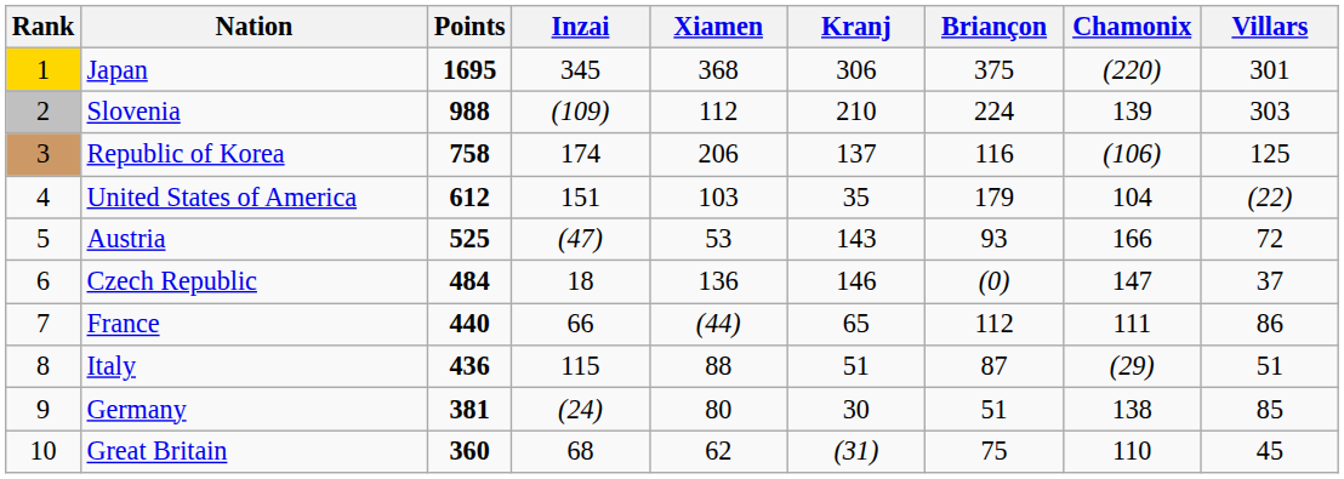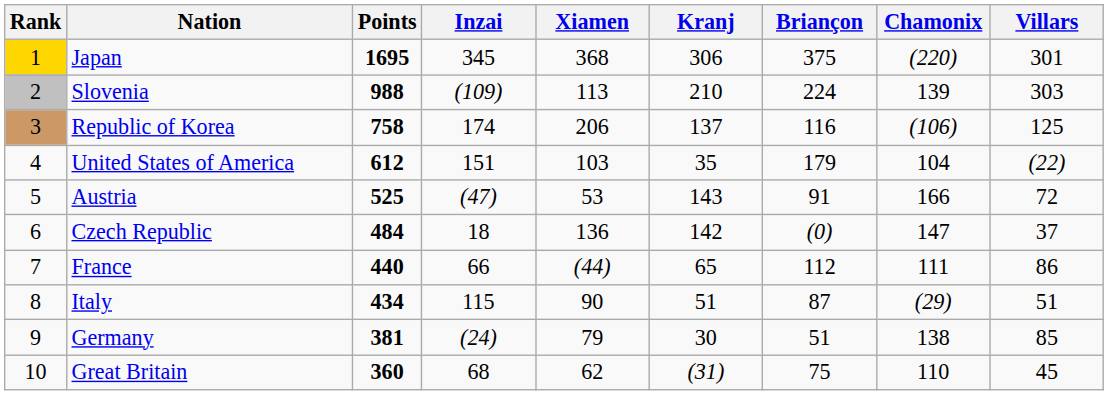Slovenia | Xiamen: 112 -> 113
Austria | Briançon: 93 -> 91
Czech Republic | Kranj: 146 -> 142
Italy | Points: 436 -> 434
Italy | Xiamen: 88 -> 90
Germany | Xiamen: 80 -> 79
